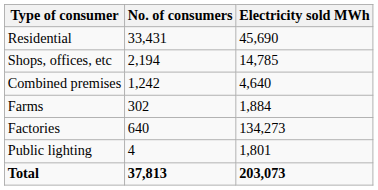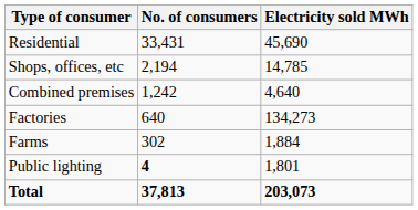rows swapped: Factories <-> Farms
Public lighting | No. of consumers: normal -> bold
